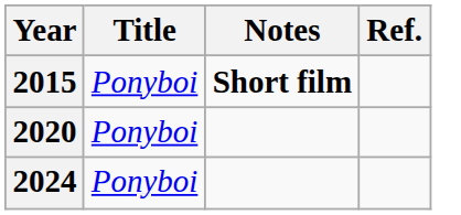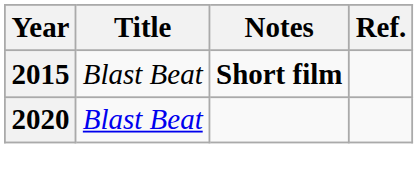2015 | Title: Ponyboi -> Blast Beat
2020 | Title: Ponyboi -> Blast Beat
- row: 2024 | Ponyboi
